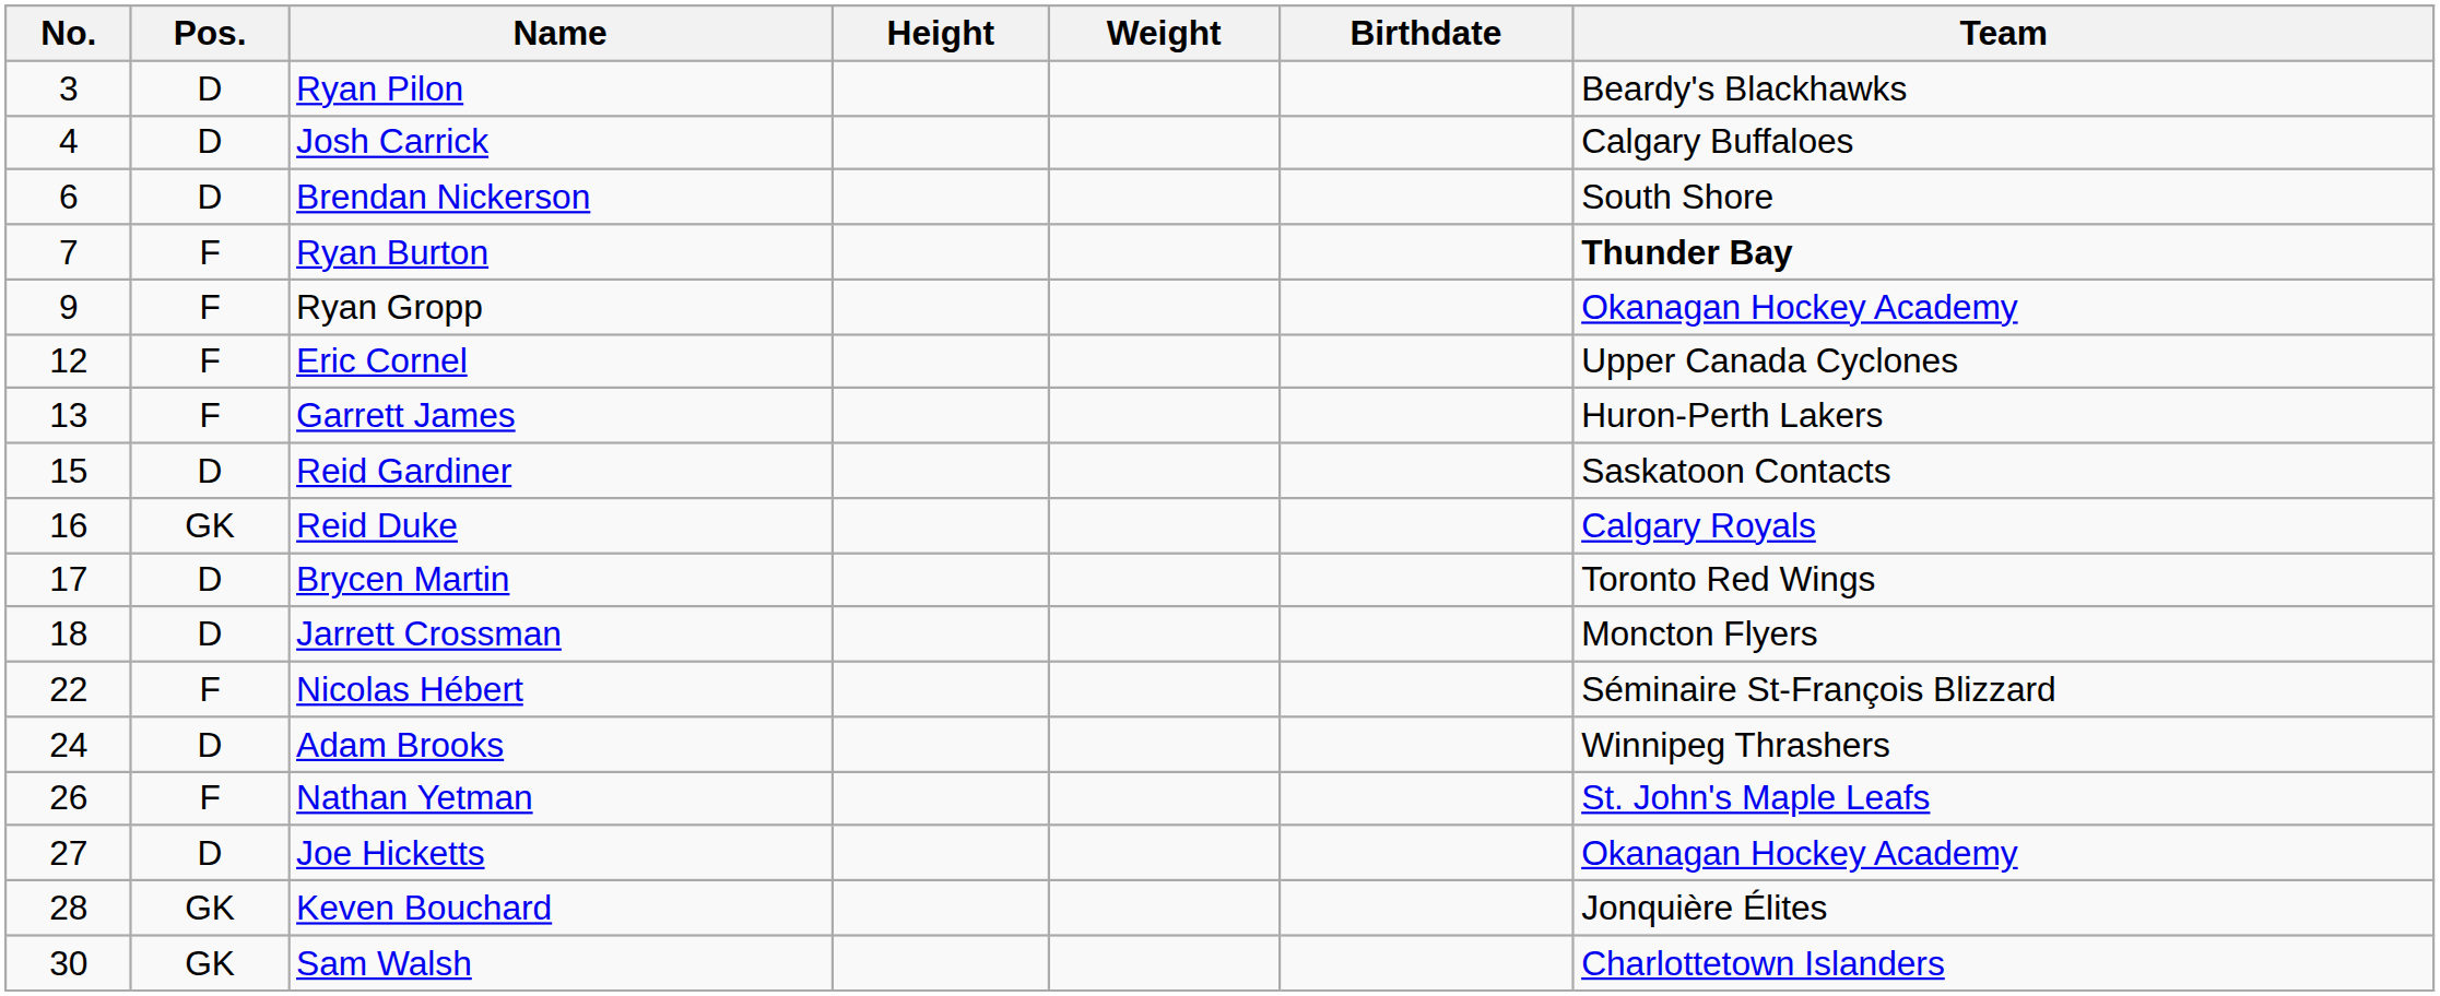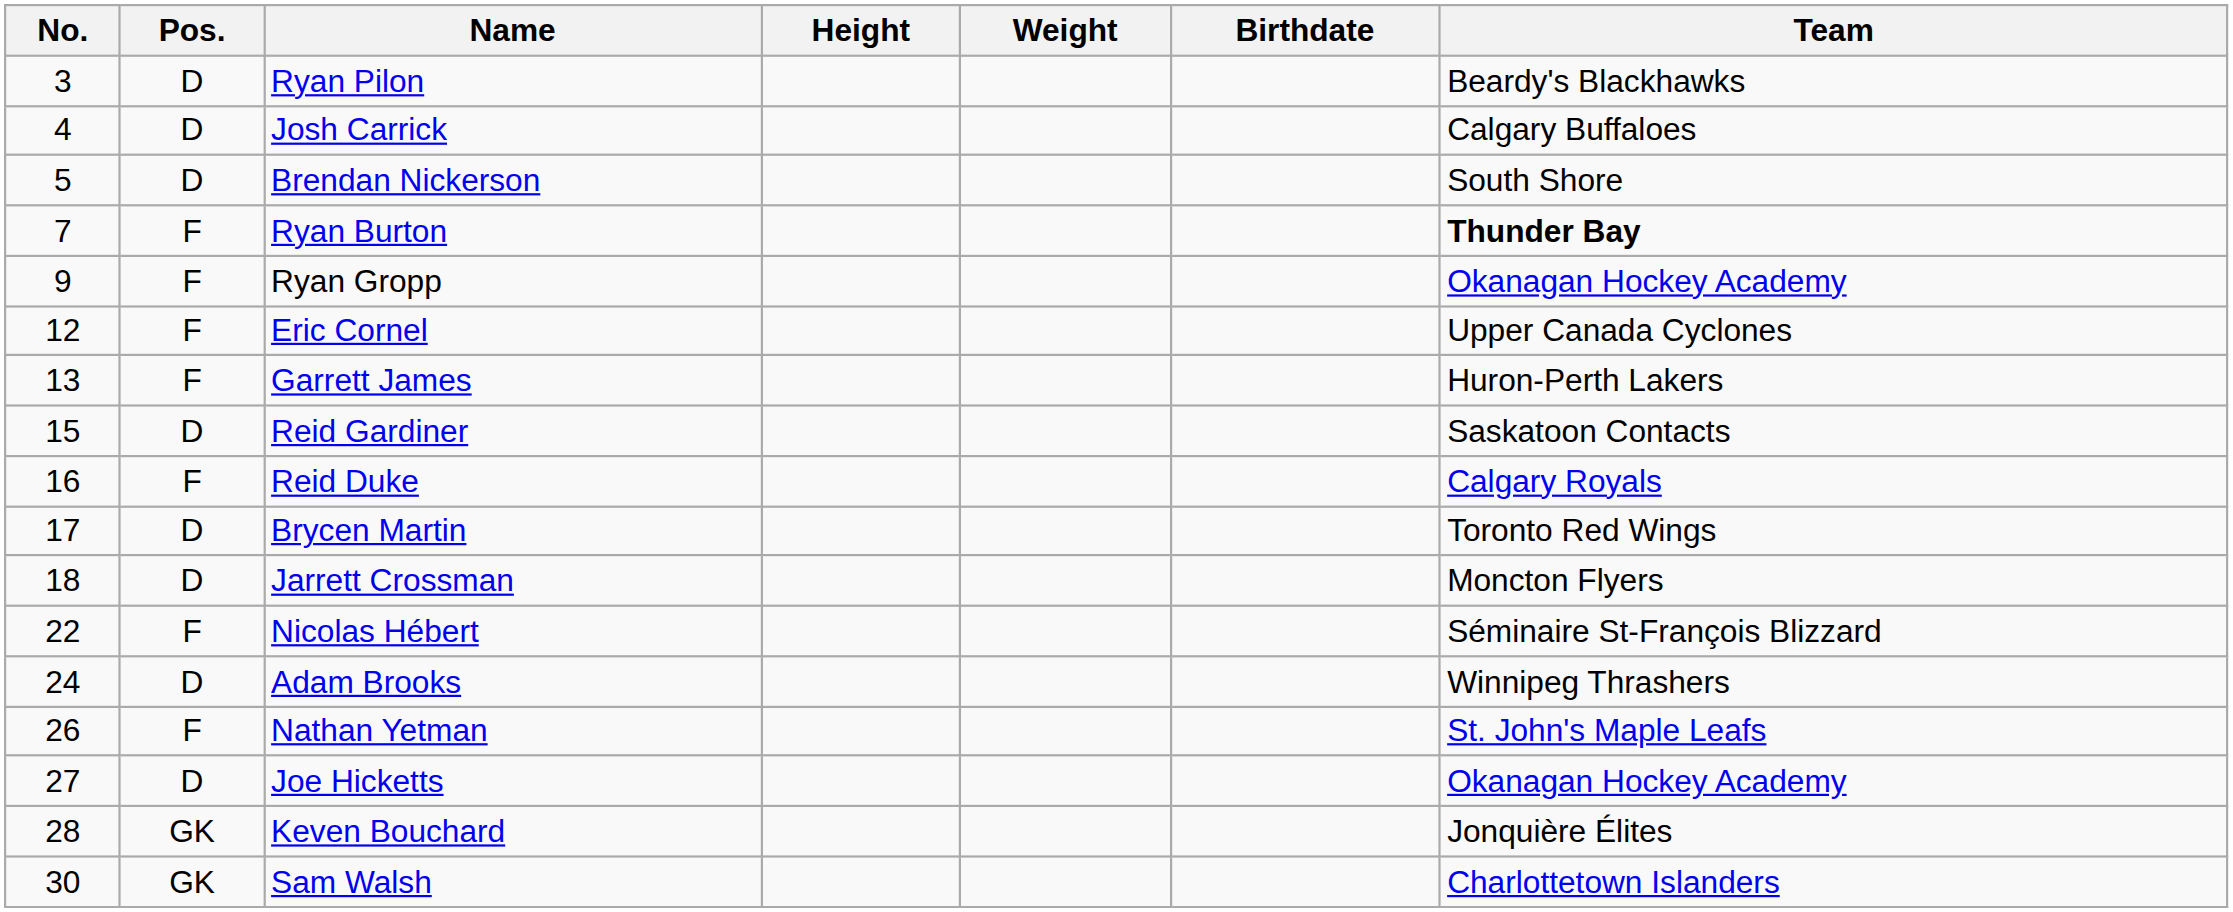Brendan Nickerson | No.: 6 -> 5
Reid Duke | Pos.: GK -> F
